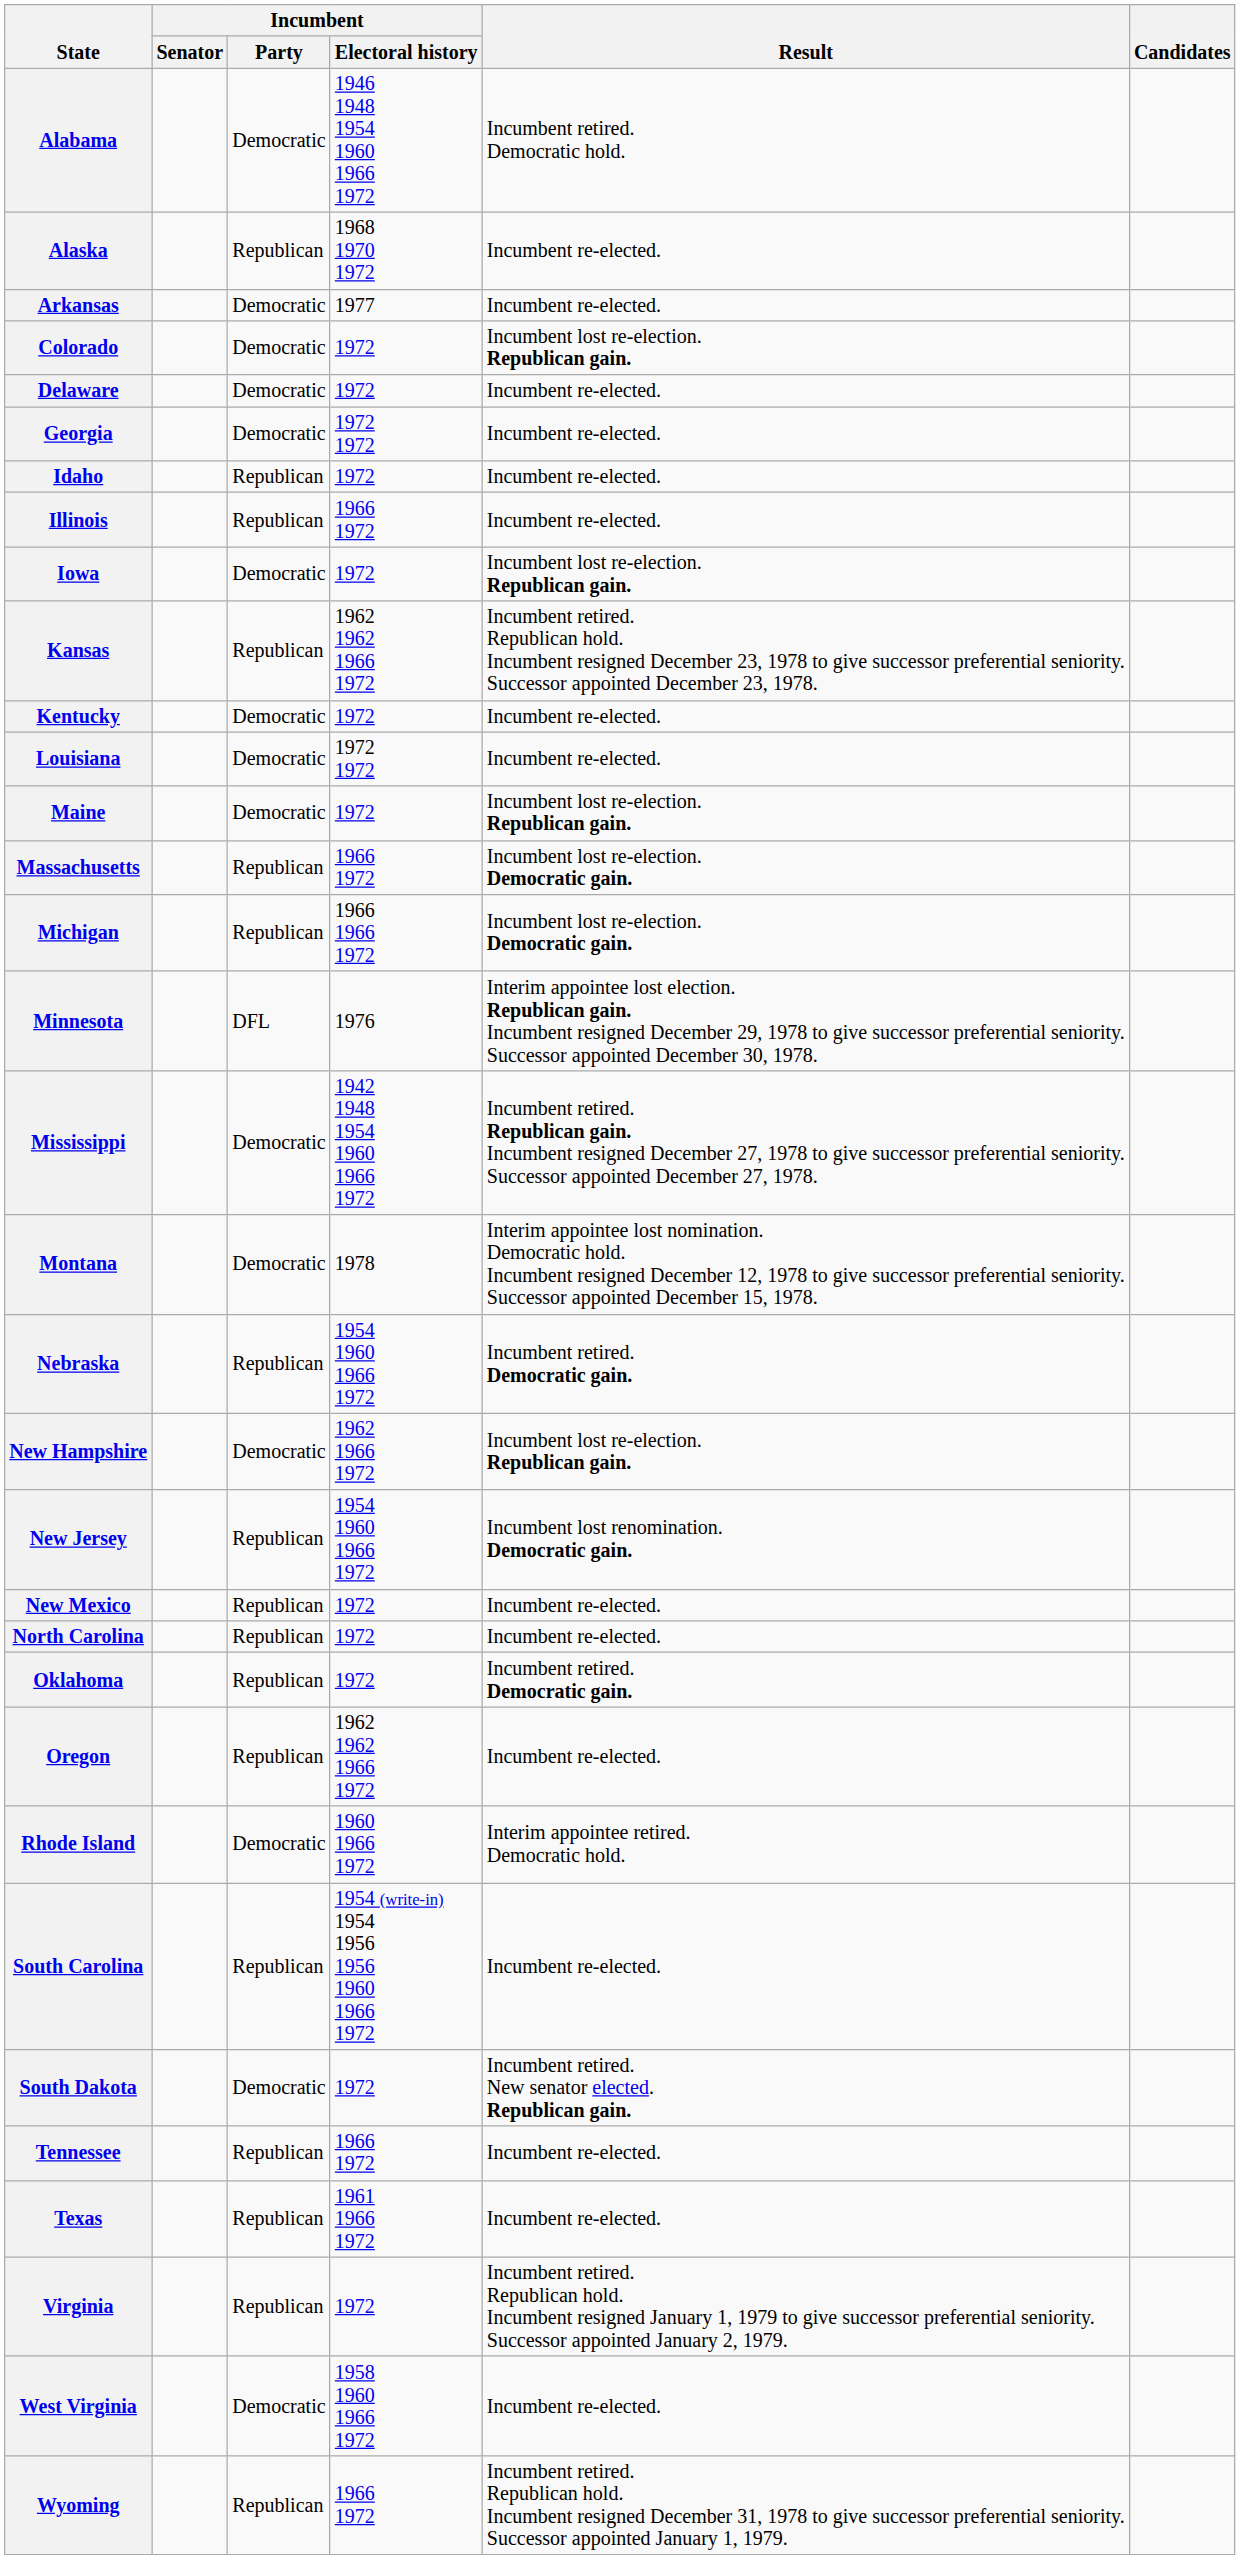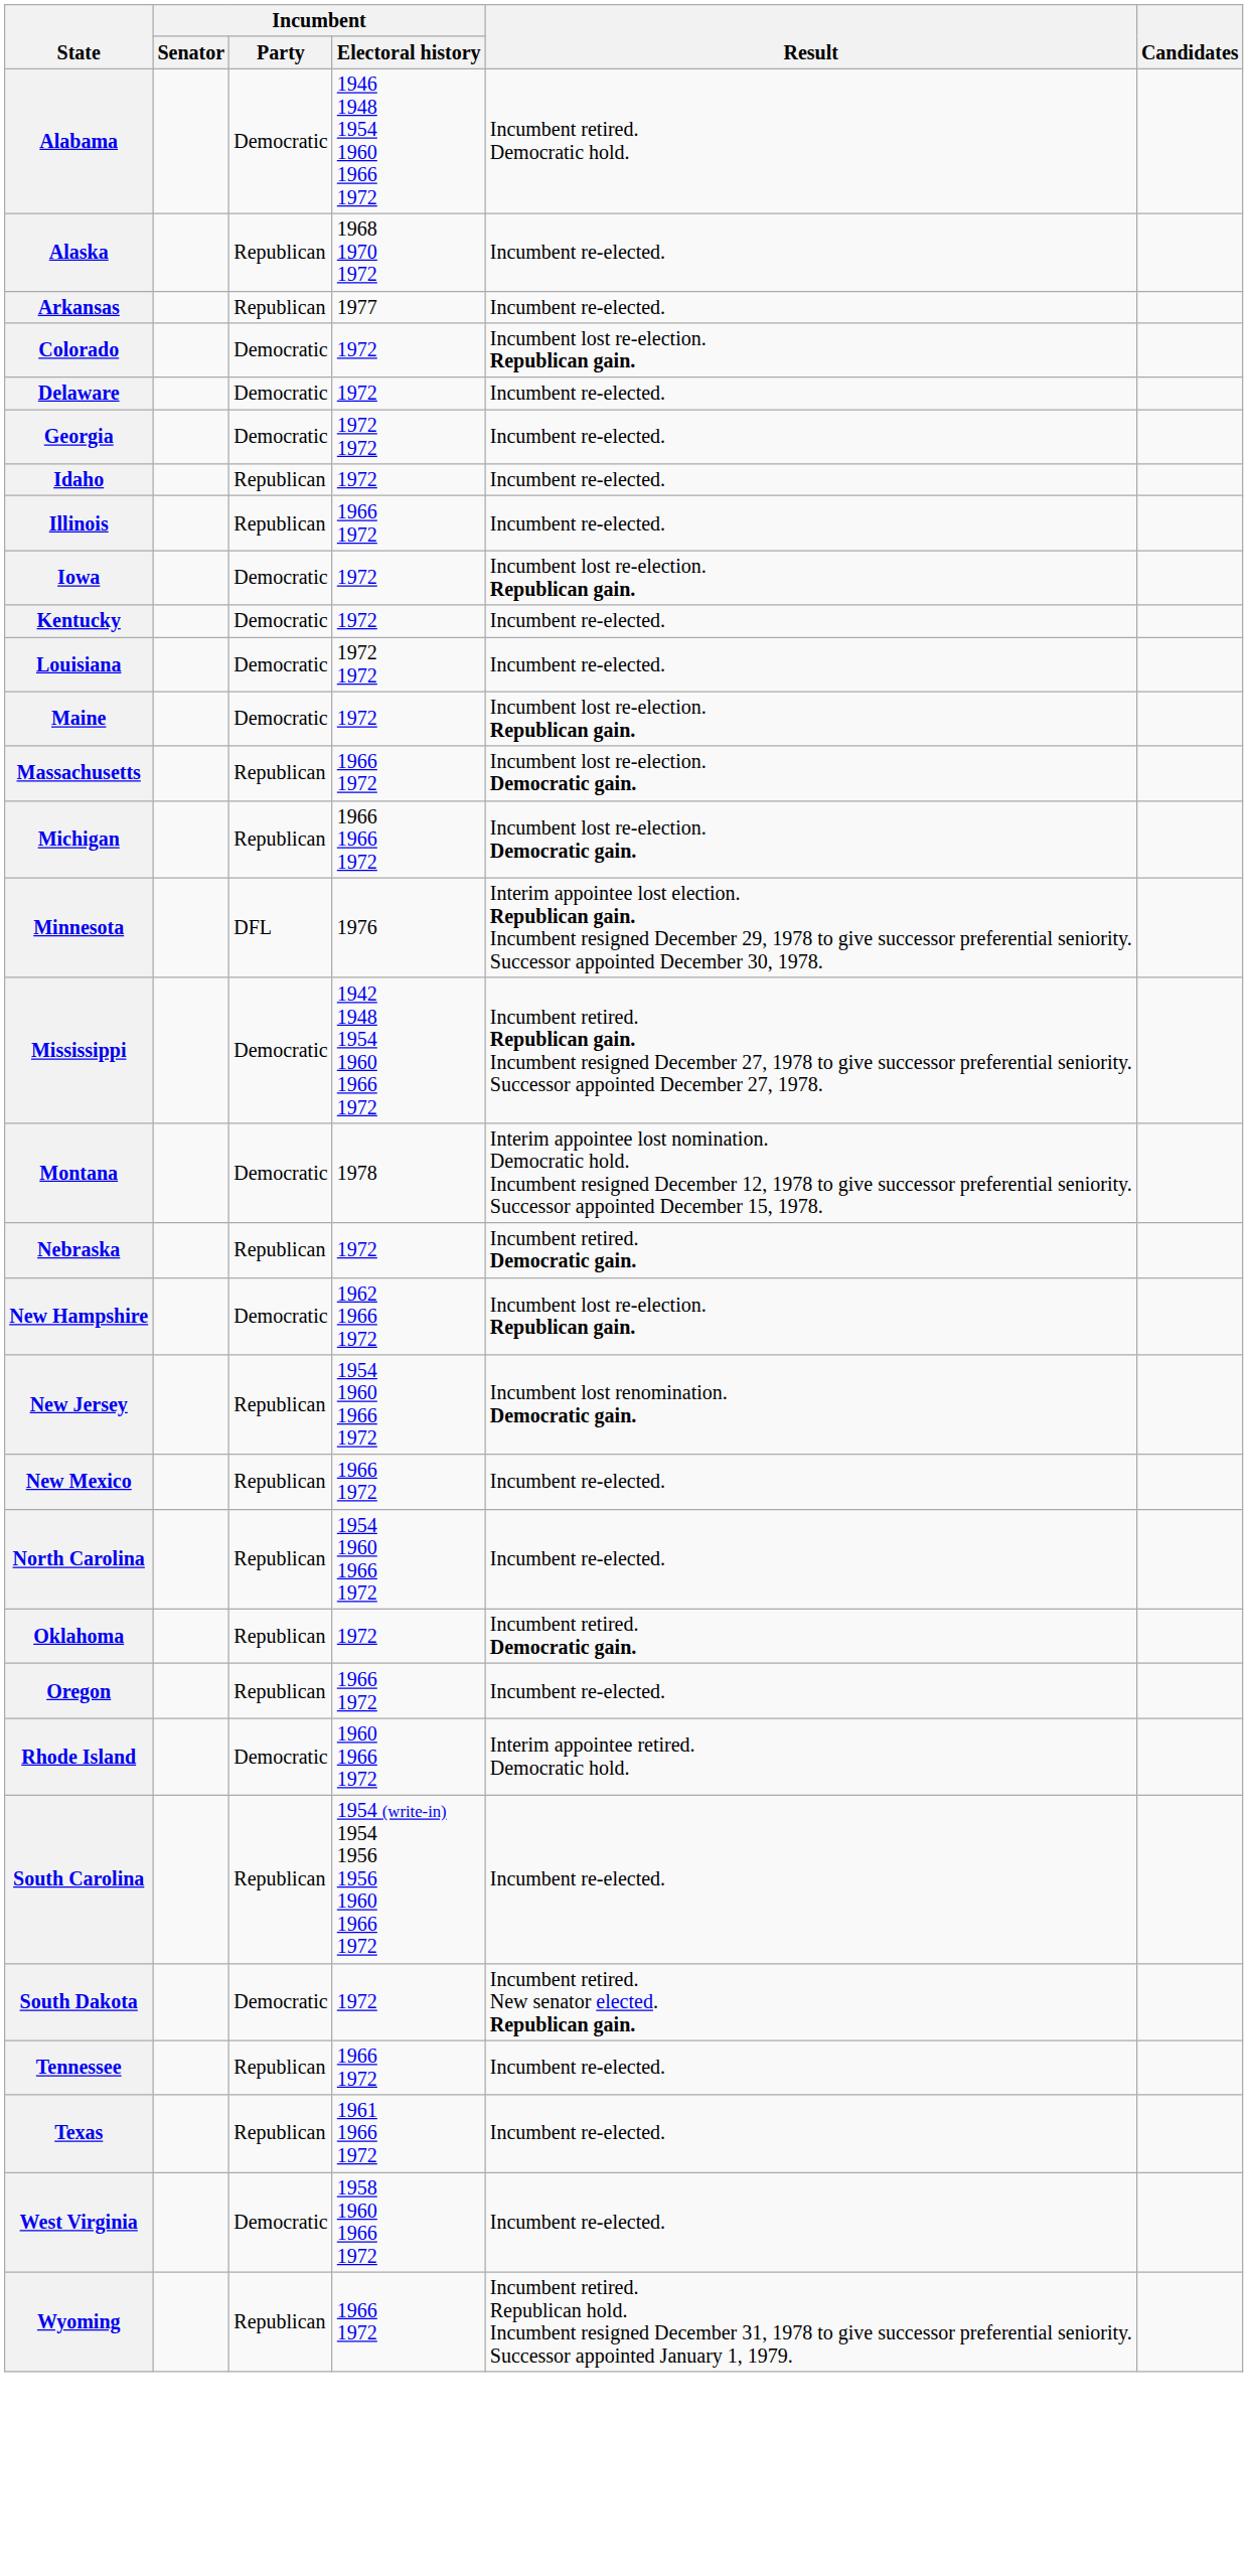Arkansas | Incumbent / Party: Democratic -> Republican
- row: Kansas | Republican | 1962 1962 1966 1972 | Incumbent retired. Republican hold. Incumbent resigned December 23, 1978 to give successor preferential seniority. Successor appointed December 23, 1978.
Nebraska | Incumbent / Electoral history: 1954 1960 1966 1972 -> 1972
New Mexico | Incumbent / Electoral history: 1972 -> 1966 1972
North Carolina | Incumbent / Electoral history: 1972 -> 1954 1960 1966 1972
Oregon | Incumbent / Electoral history: 1962 1962 1966 1972 -> 1966 1972
- row: Virginia | Republican | 1972 | Incumbent retired. Republican hold. Incumbent resigned January 1, 1979 to give successor preferential seniority. Successor appointed January 2, 1979.
